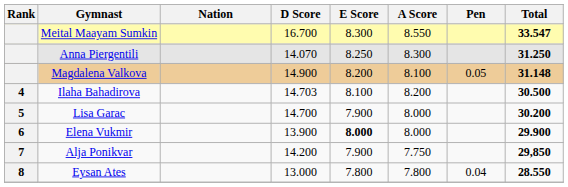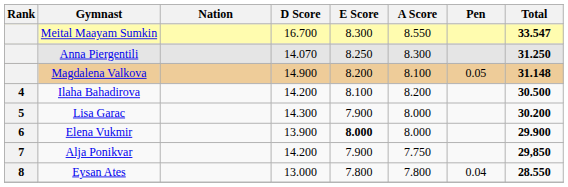Ilaha Bahadirova | D Score: 14.703 -> 14.200
Lisa Garac | D Score: 14.700 -> 14.300
